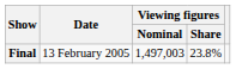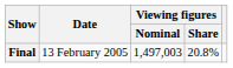Final | Viewing figures / Share: 23.8% -> 20.8%
